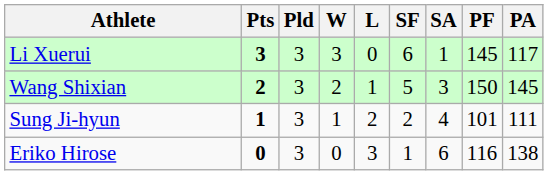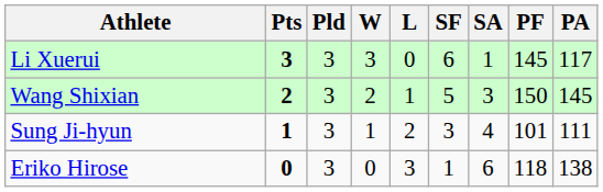Sung Ji-hyun | SF: 2 -> 3
Eriko Hirose | PF: 116 -> 118
